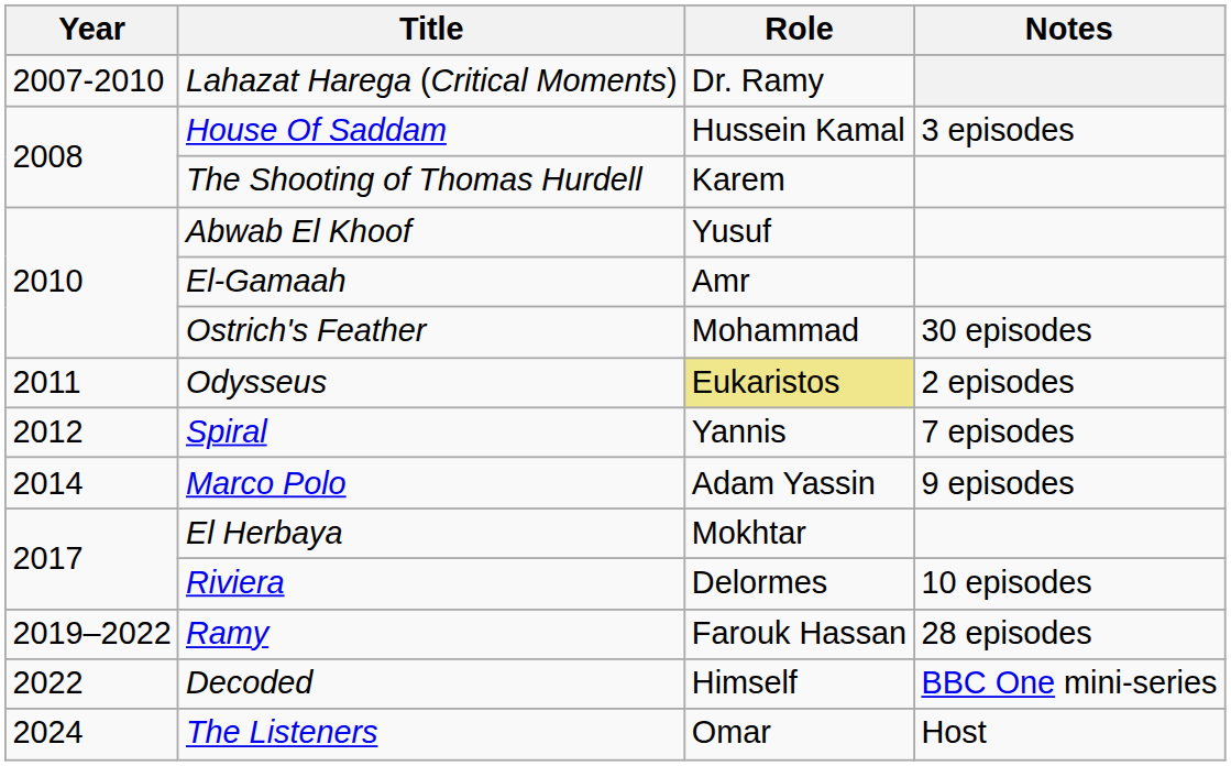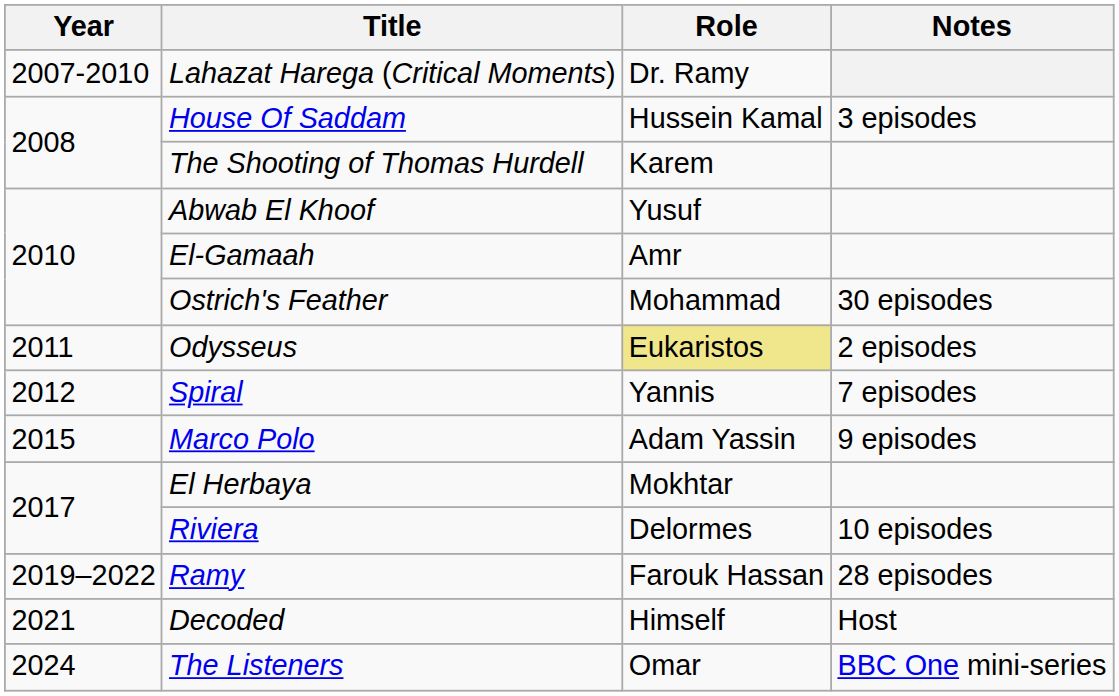Marco Polo | Year: 2014 -> 2015
Decoded | Year: 2022 -> 2021
Decoded | Notes: BBC One mini-series -> Host
The Listeners | Notes: Host -> BBC One mini-series
